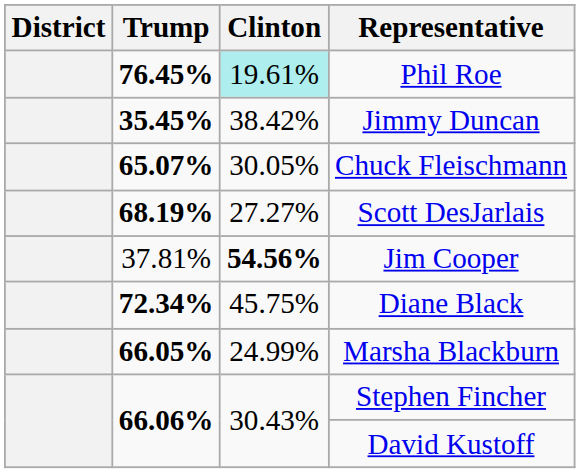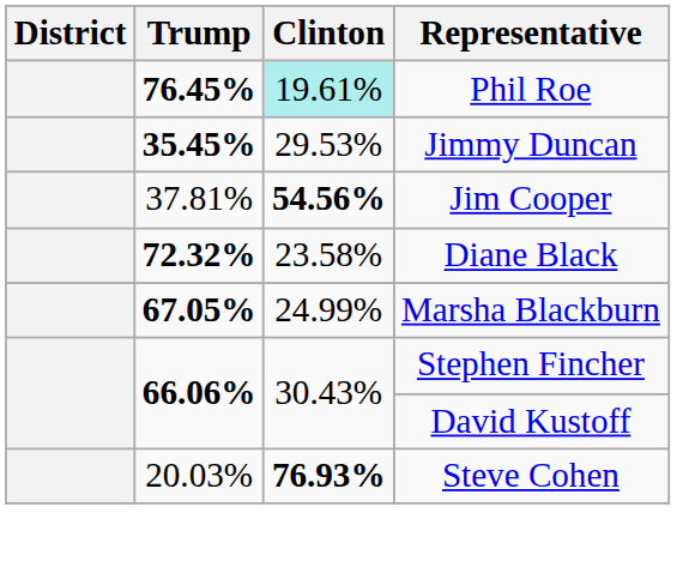Jimmy Duncan | Clinton: 38.42% -> 29.53%
- row: 65.07% | 30.05% | Chuck Fleischmann
- row: 68.19% | 27.27% | Scott DesJarlais
Diane Black | Trump: 72.34% -> 72.32%
Diane Black | Clinton: 45.75% -> 23.58%
Marsha Blackburn | Trump: 66.05% -> 67.05%
+ row: 20.03% | 76.93% | Steve Cohen
